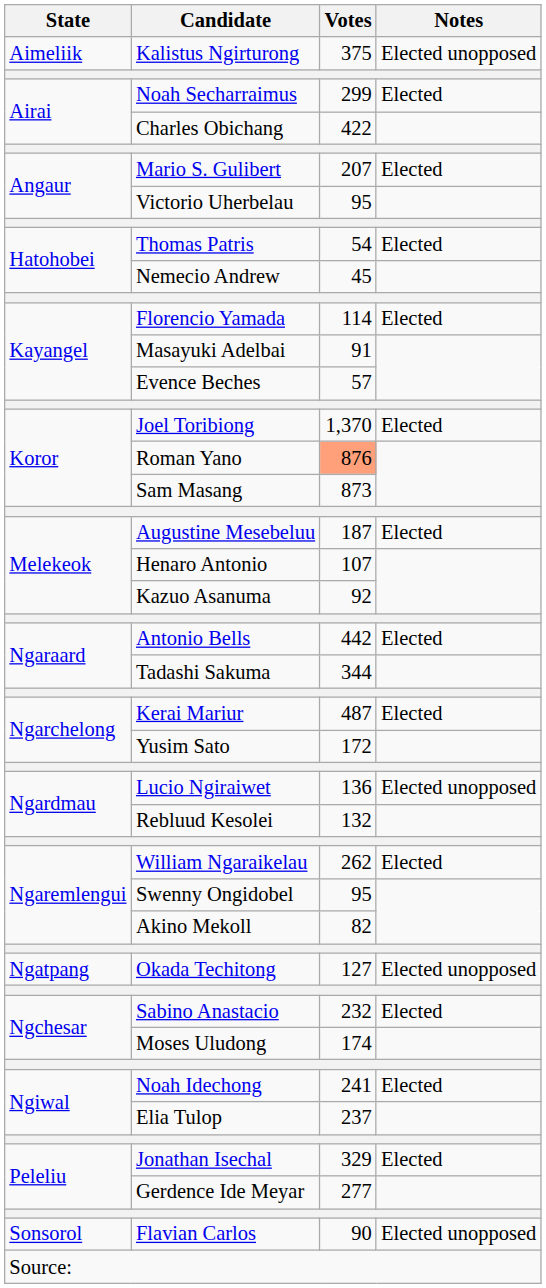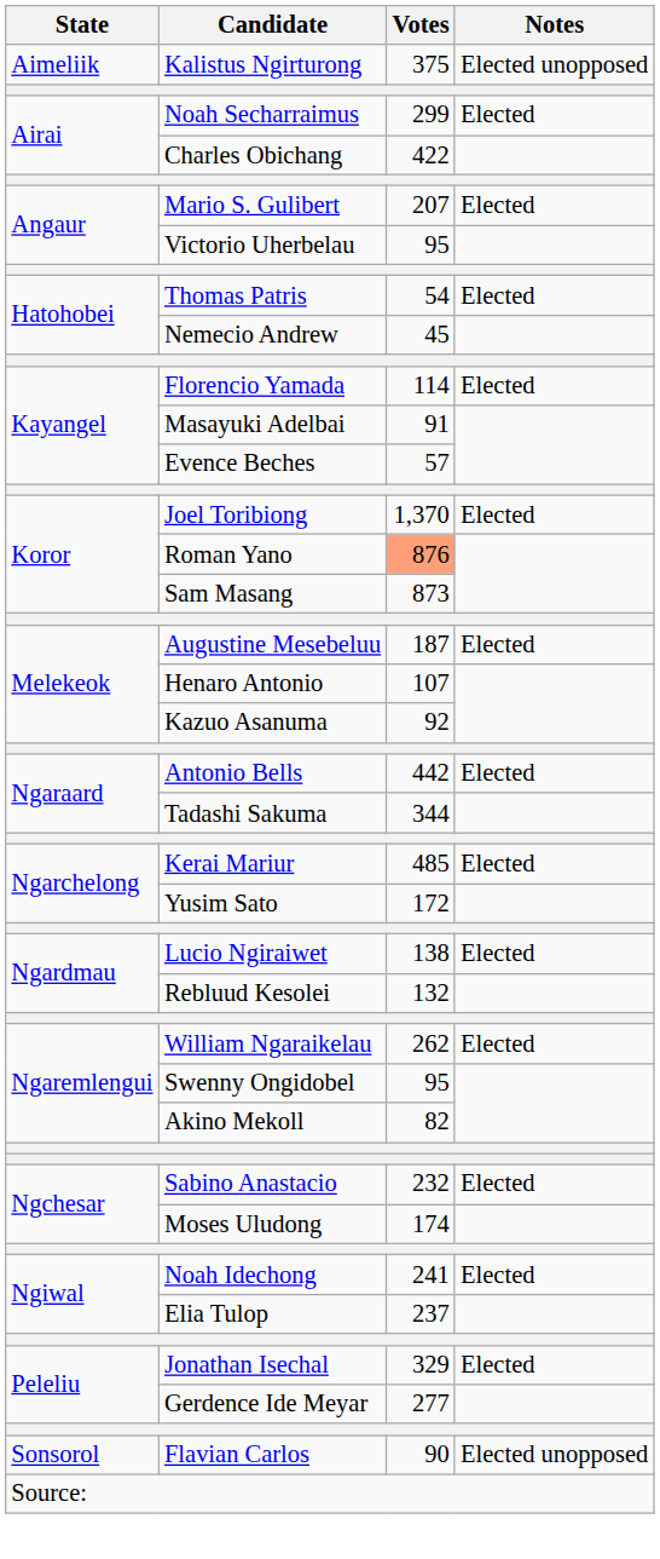Kerai Mariur | Votes: 487 -> 485
Lucio Ngiraiwet | Votes: 136 -> 138
Lucio Ngiraiwet | Notes: Elected unopposed -> Elected
- row: Ngatpang | Okada Techitong | 127 | Elected unopposed
